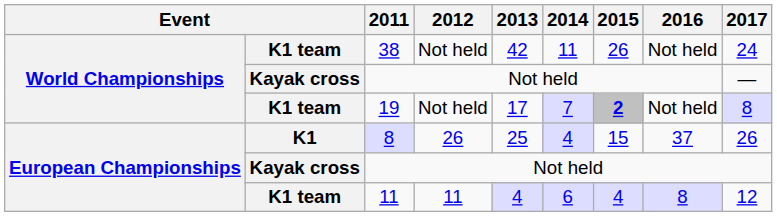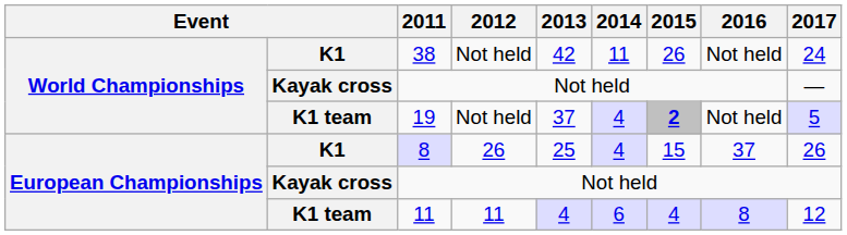38 | column 2: K1 team -> K1
19 | 2013: 17 -> 37
19 | 2014: 7 -> 4
19 | 2017: 8 -> 5
